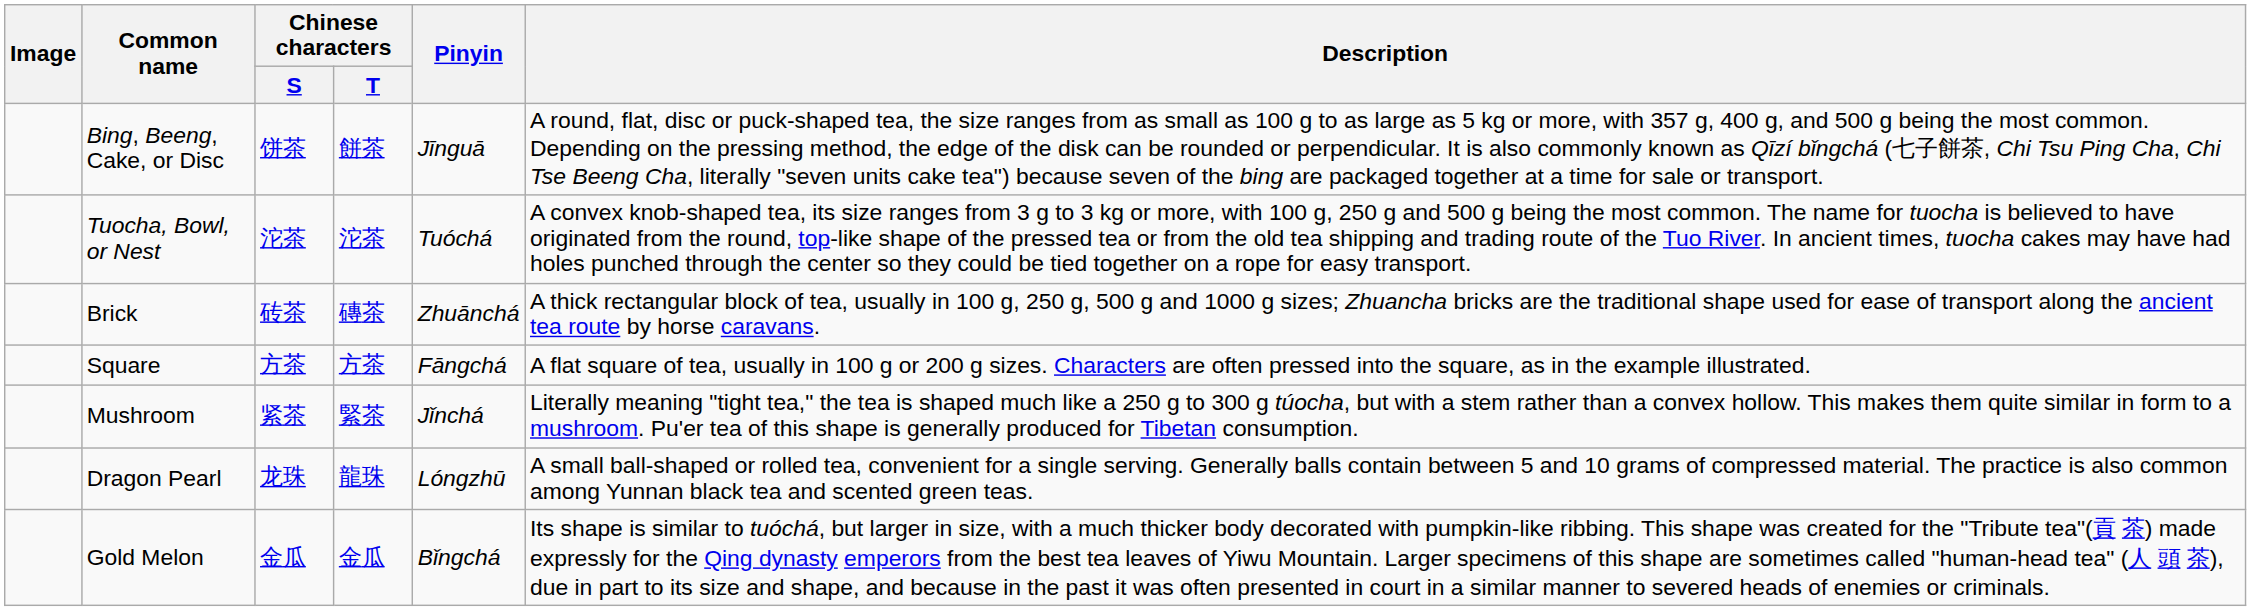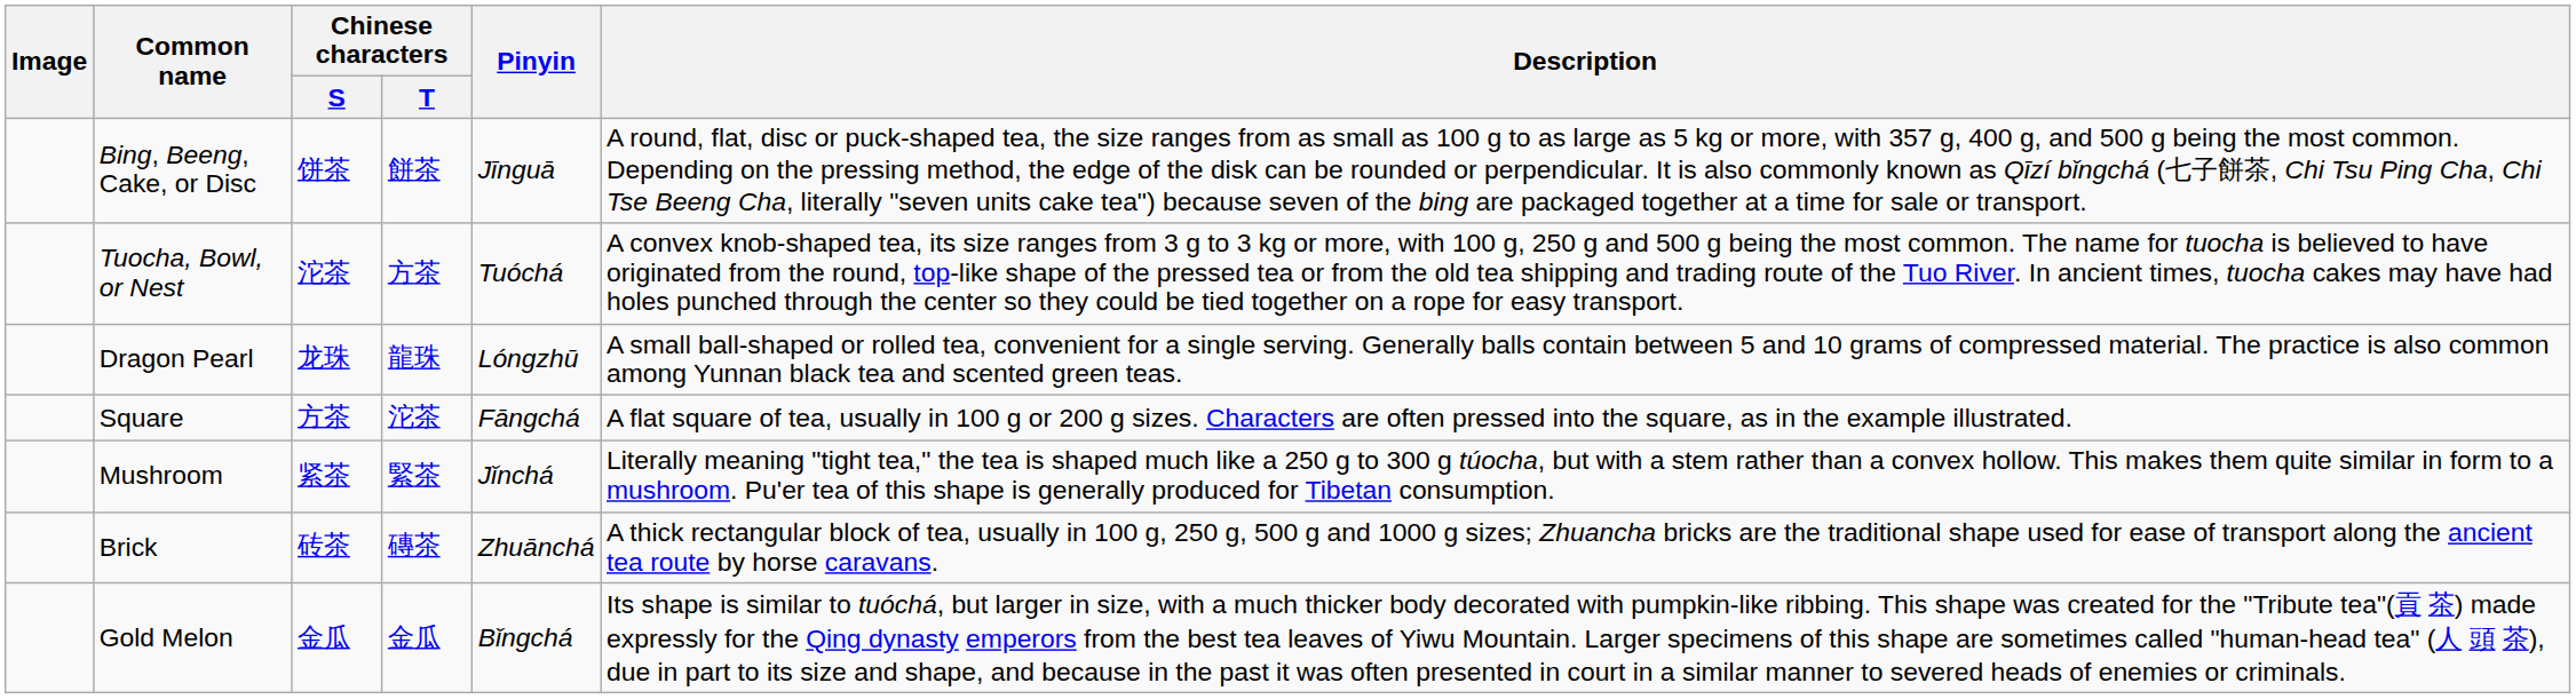Tuocha, Bowl, or Nest | Chinese characters / T: 沱茶 -> 方茶
rows swapped: Brick <-> Dragon Pearl
Square | Chinese characters / T: 方茶 -> 沱茶
